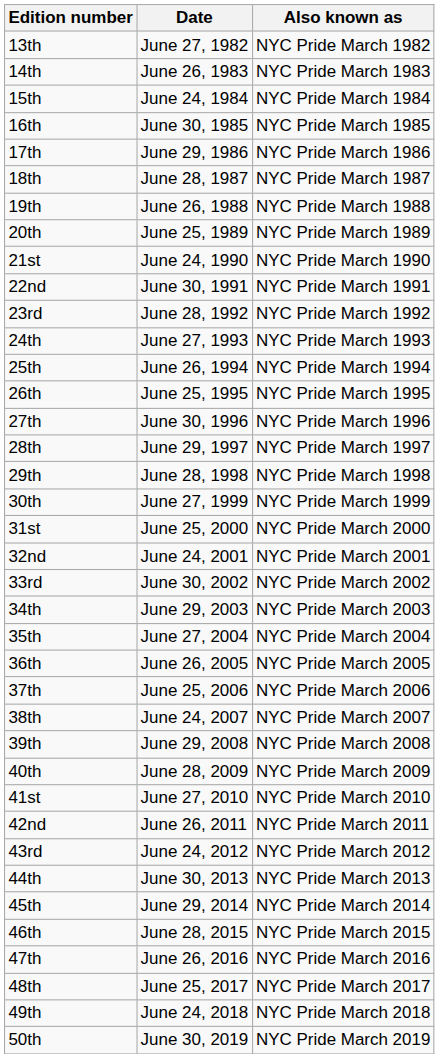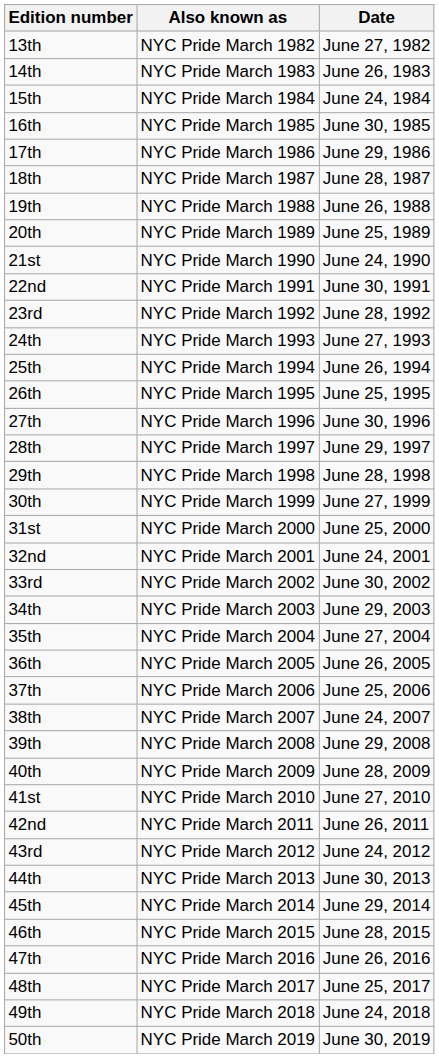columns swapped: Date <-> Also known as
